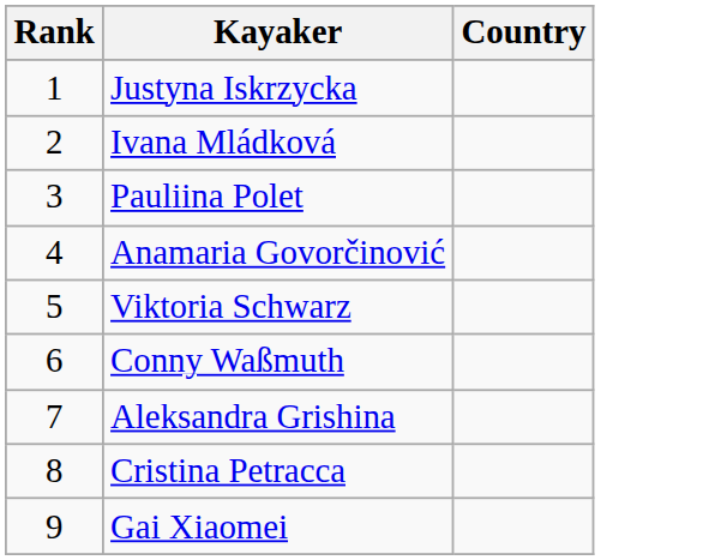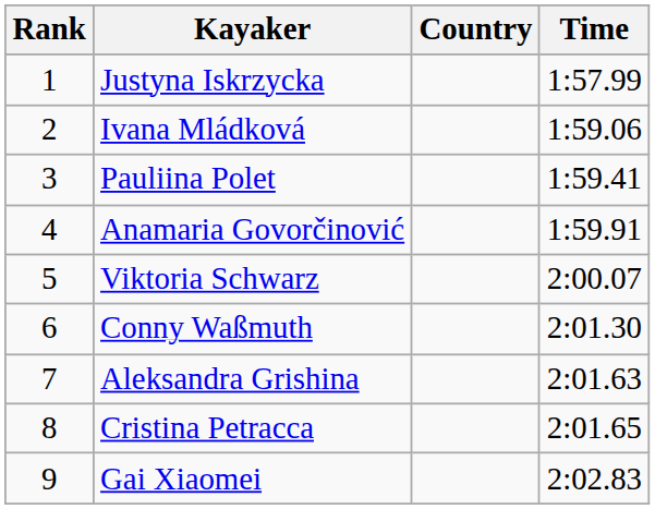+ column: Time | 1:57.99 | 1:59.06 | 1:59.41 | 1:59.91 | 2:00.07 | 2:01.30 | 2:01.63 | 2:01.65 | 2:02.83
